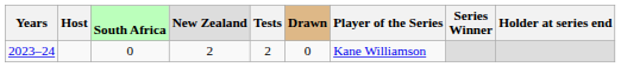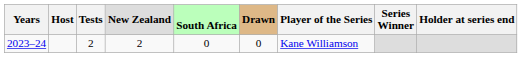columns swapped: Tests <-> South Africa
